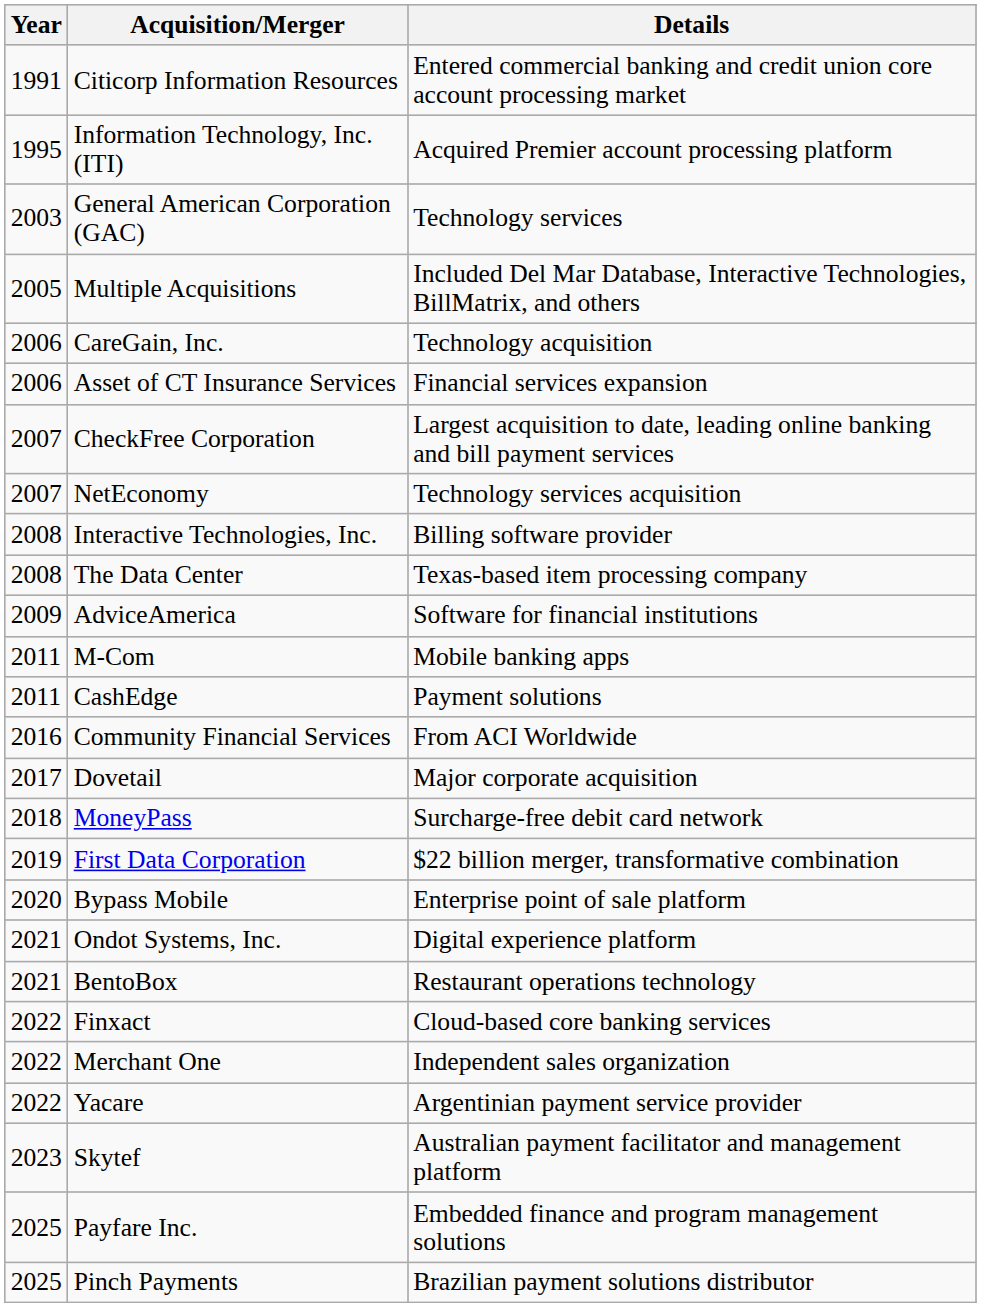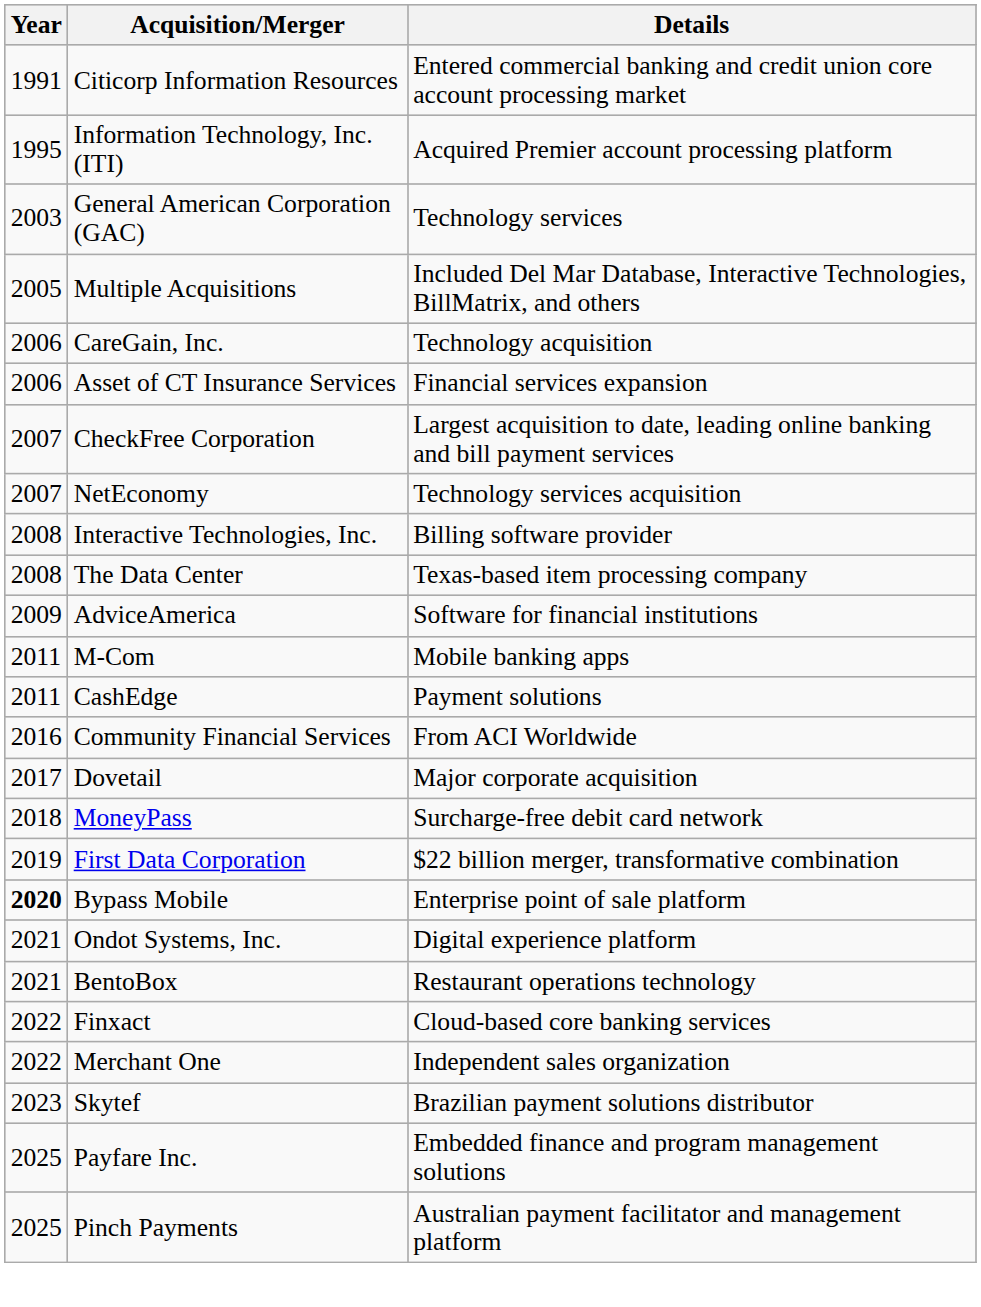Bypass Mobile | Year: normal -> bold
- row: 2022 | Yacare | Argentinian payment service provider
Skytef | Details: Australian payment facilitator and management platform -> Brazilian payment solutions distributor
Pinch Payments | Details: Brazilian payment solutions distributor -> Australian payment facilitator and management platform
